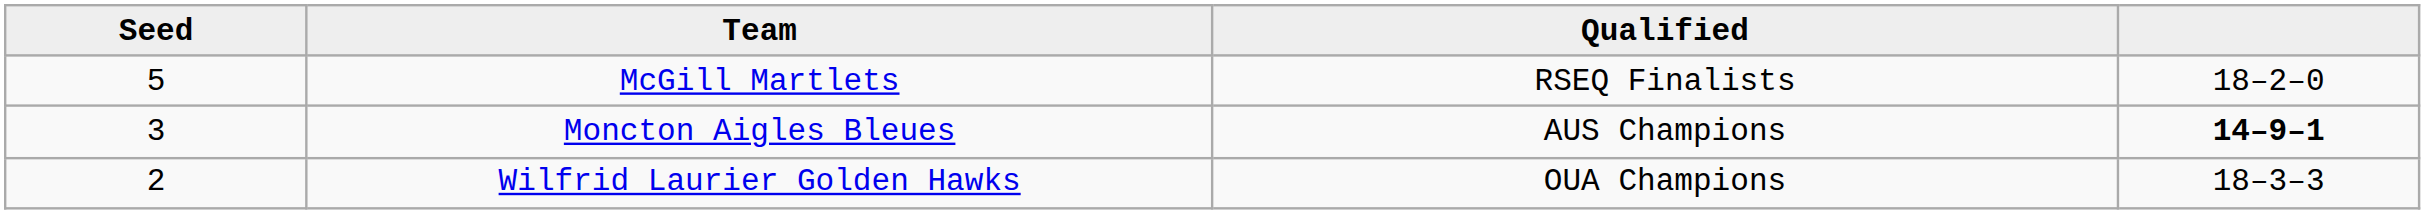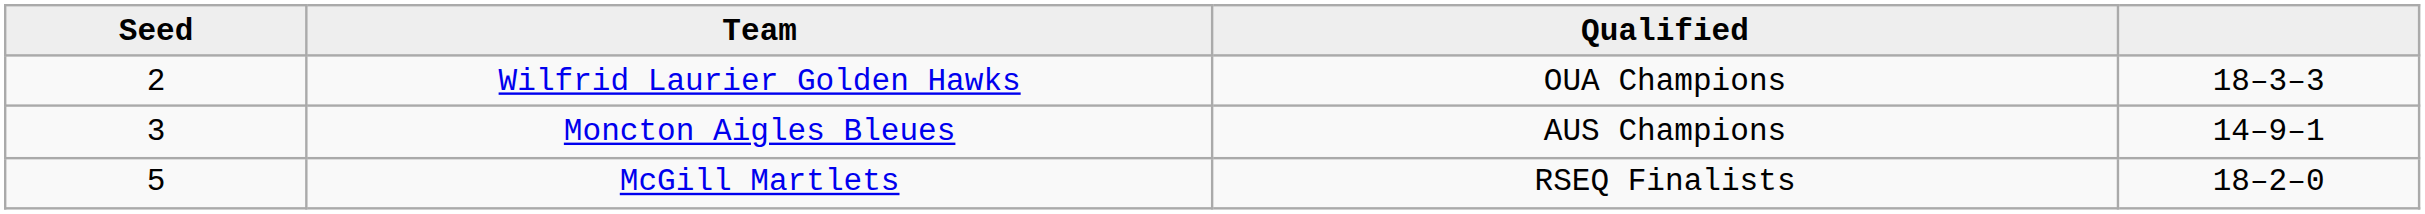rows swapped: Wilfrid Laurier Golden Hawks <-> McGill Martlets
Moncton Aigles Bleues | column 4: bold -> normal
